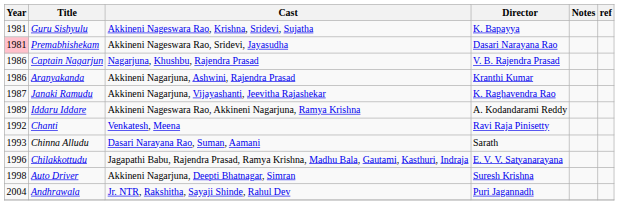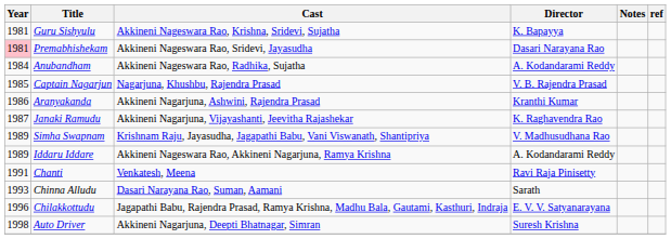+ row: 1984 | Anubandham | Akkineni Nageswara Rao, Radhika, Sujatha | A. Kodandarami Reddy
Captain Nagarjun | Year: 1986 -> 1985
+ row: 1989 | Simha Swapnam | Krishnam Raju, Jayasudha, Jagapathi Babu, Vani Viswanath, Shantipriya | V. Madhusudhana Rao
Chanti | Year: 1992 -> 1991
- row: 2004 | Andhrawala | Jr. NTR, Rakshitha, Sayaji Shinde, Rahul Dev | Puri Jagannadh
